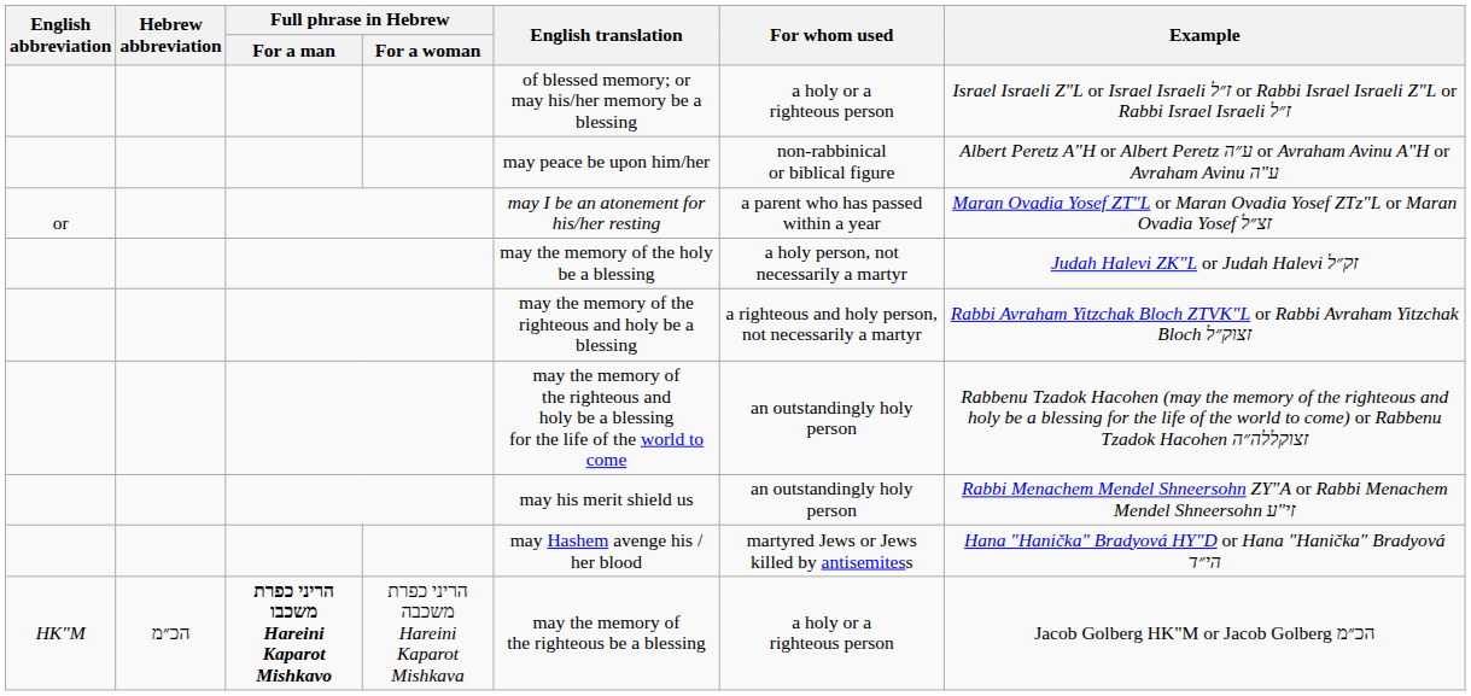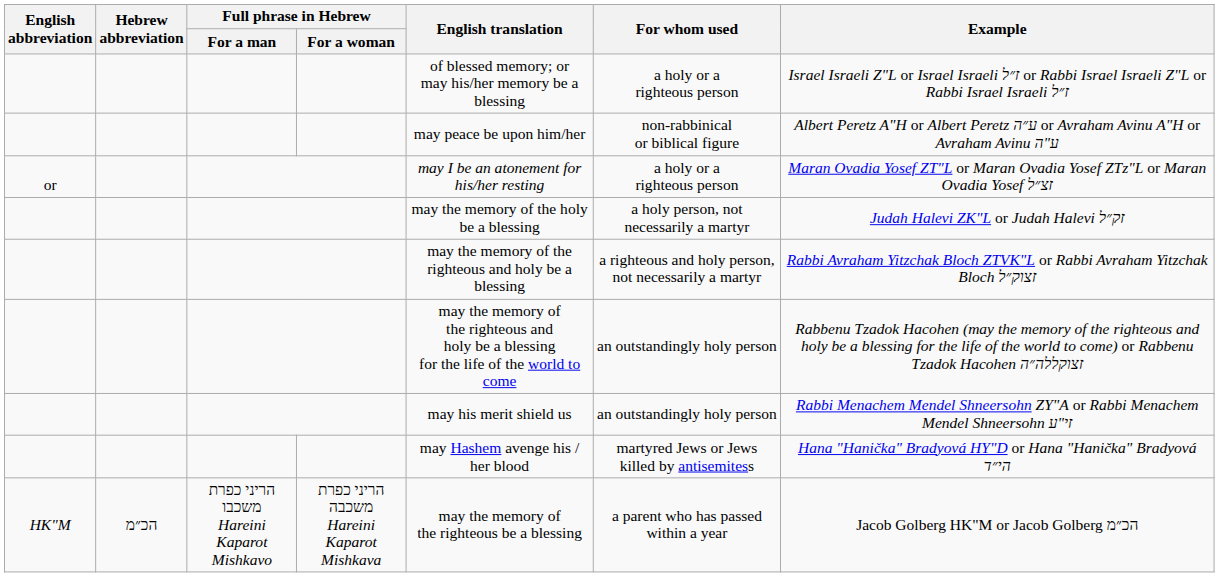or | For whom used: a parent who has passed within a year -> a holy or a righteous person
HK"M | Full phrase in Hebrew / For a man: bold -> normal
HK"M | For whom used: a holy or a righteous person -> a parent who has passed within a year
